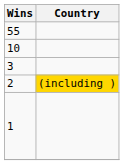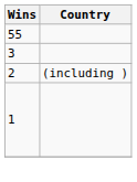- row: 10
2 | Country: gold background -> no background
